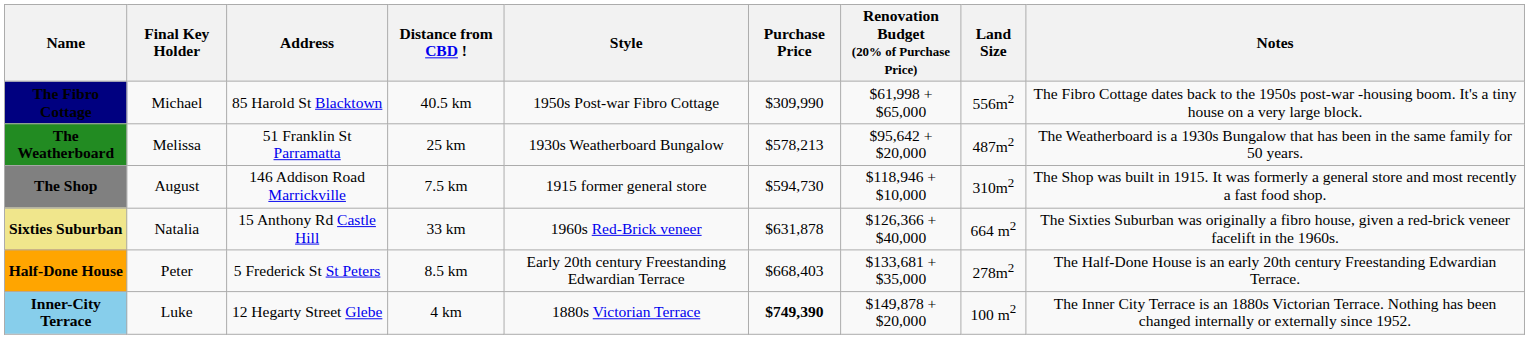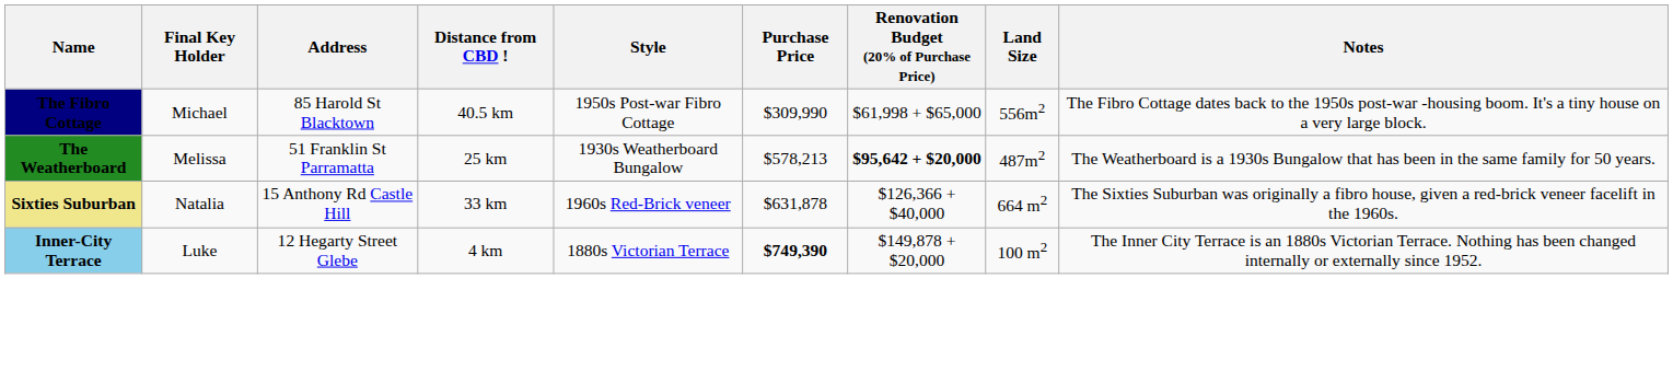The Weatherboard | Renovation Budget (20% of Purchase Price): normal -> bold
- row: The Shop | August | 146 Addison Road Marrickville | 7.5 km | 1915 former general store | $594,730 | $118,946 + $10,000 | 310m2 | The Shop was built in 1915. It was formerly a general store and most recently a fast food shop.
- row: Half-Done House | Peter | 5 Frederick St St Peters | 8.5 km | Early 20th century Freestanding Edwardian Terrace | $668,403 | $133,681 + $35,000 | 278m2 | The Half-Done House is an early 20th century Freestanding Edwardian Terrace.
